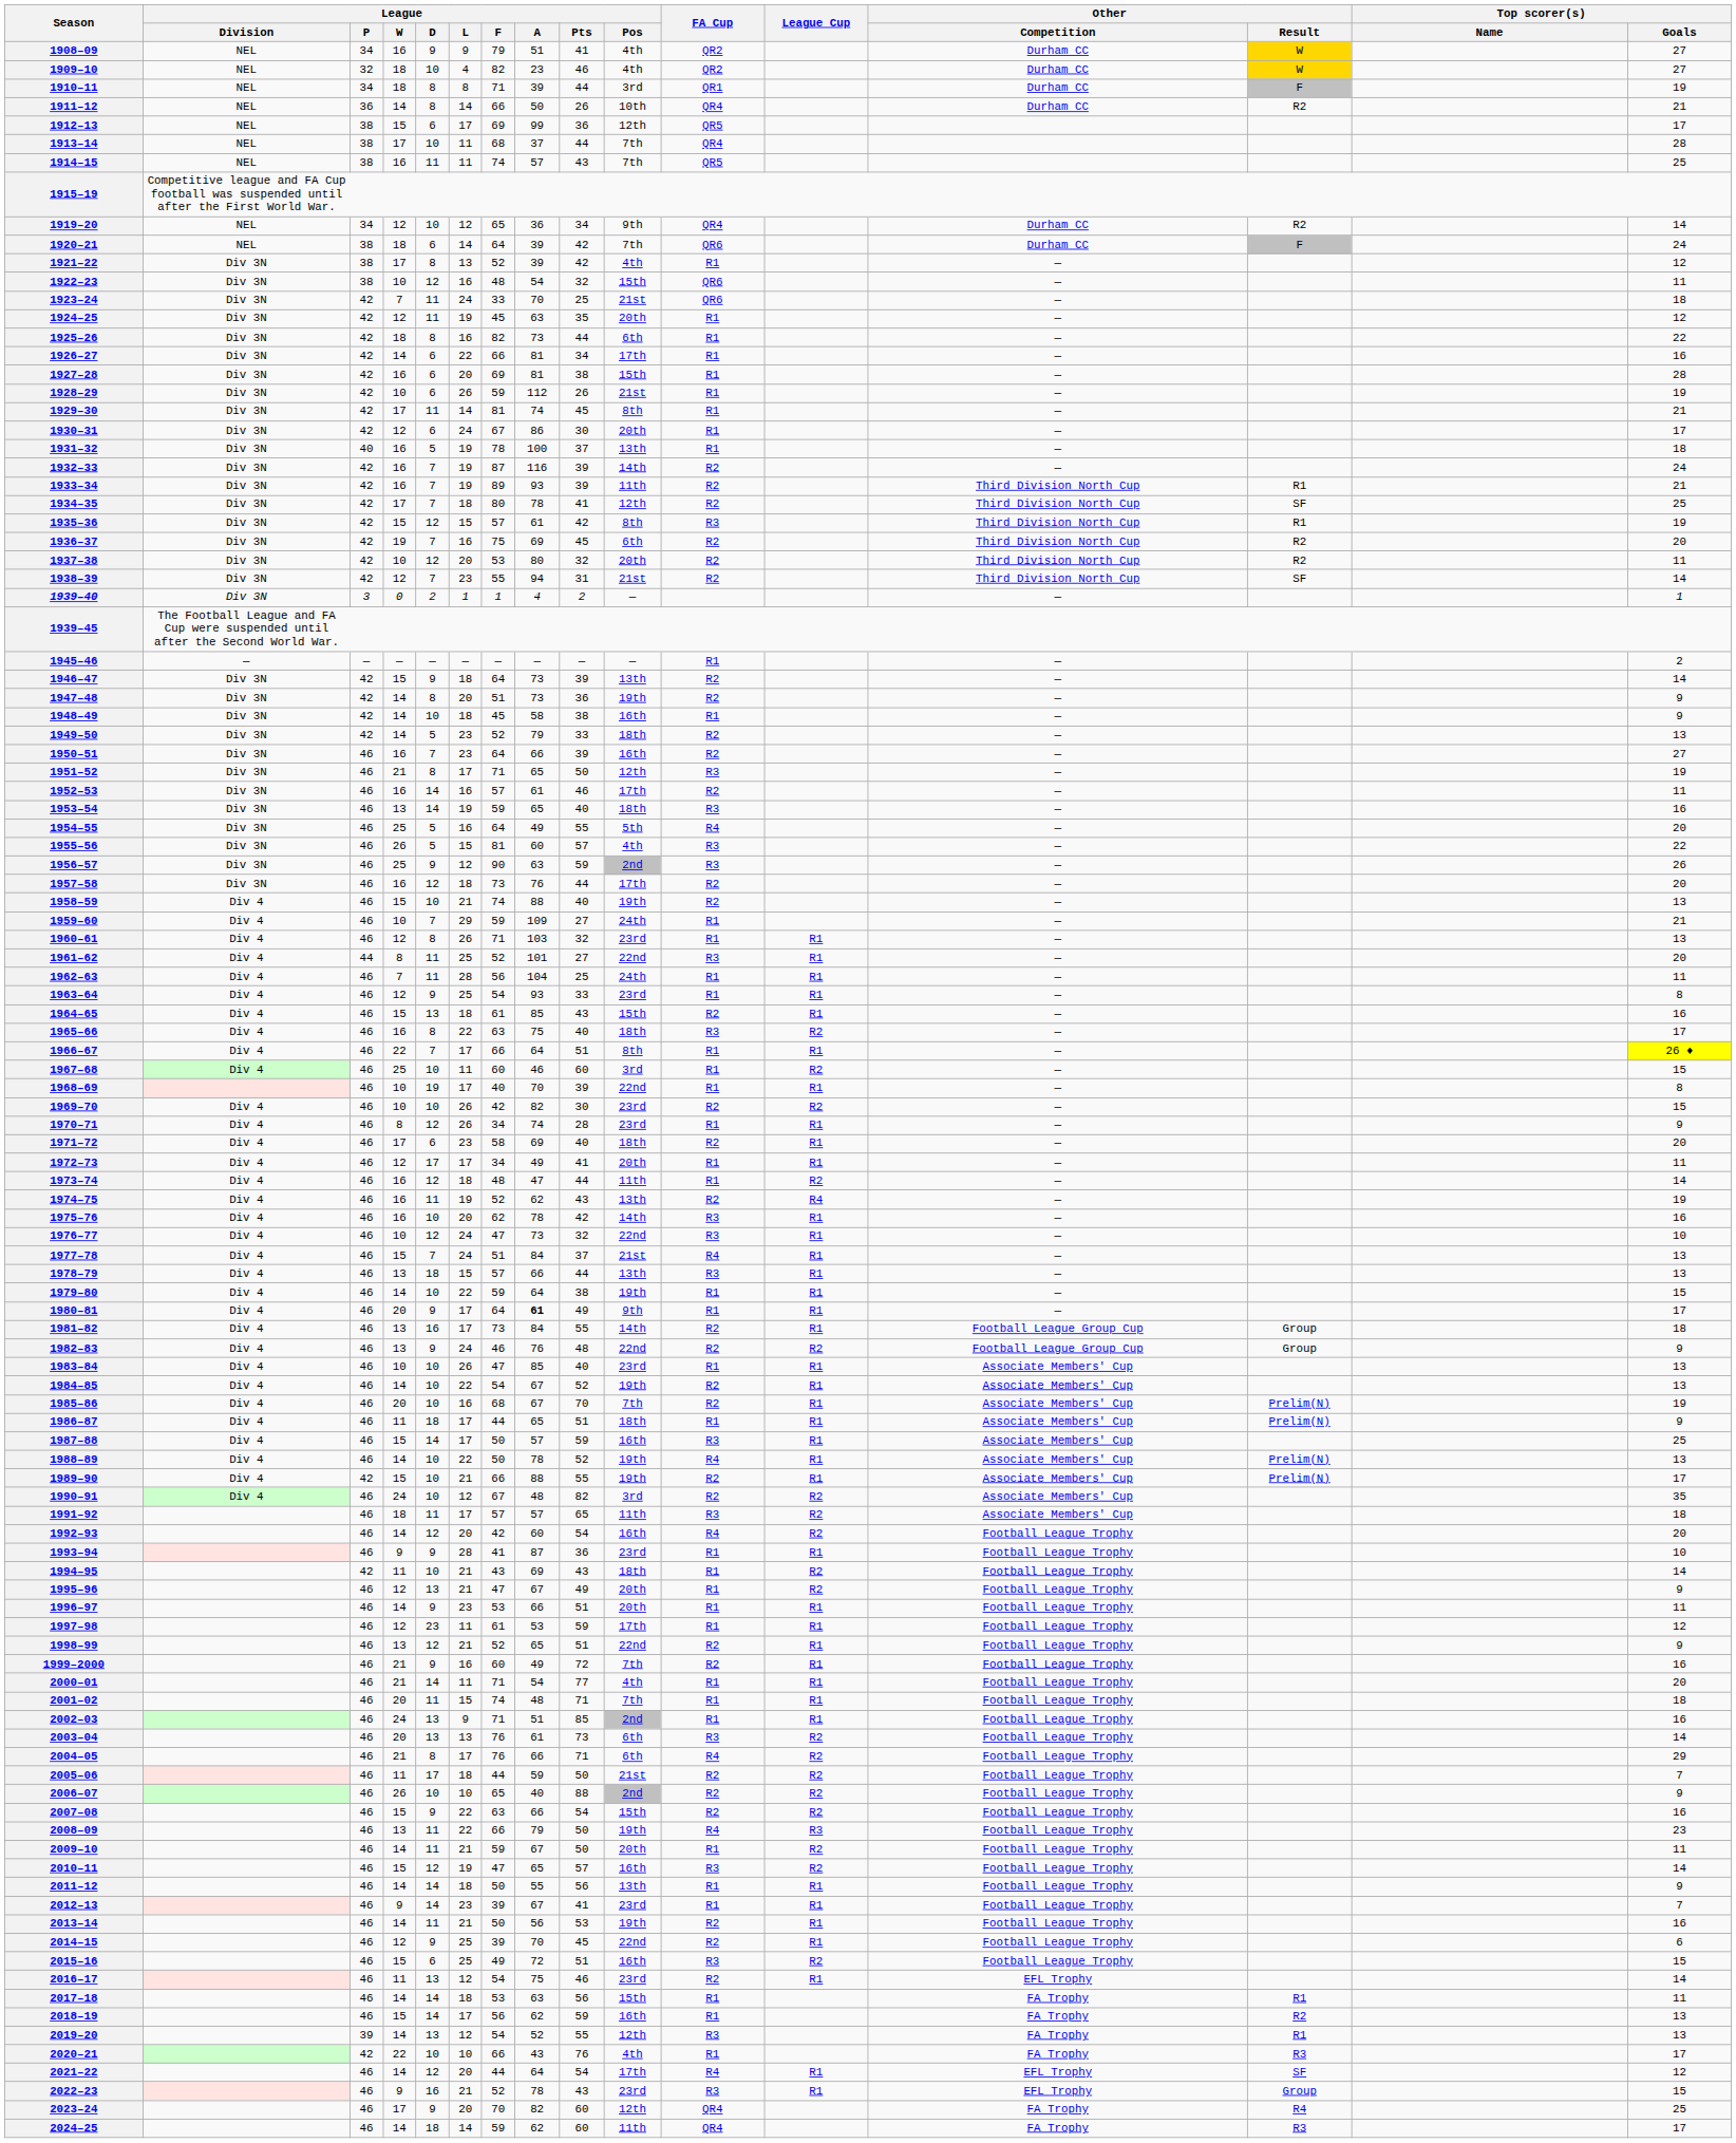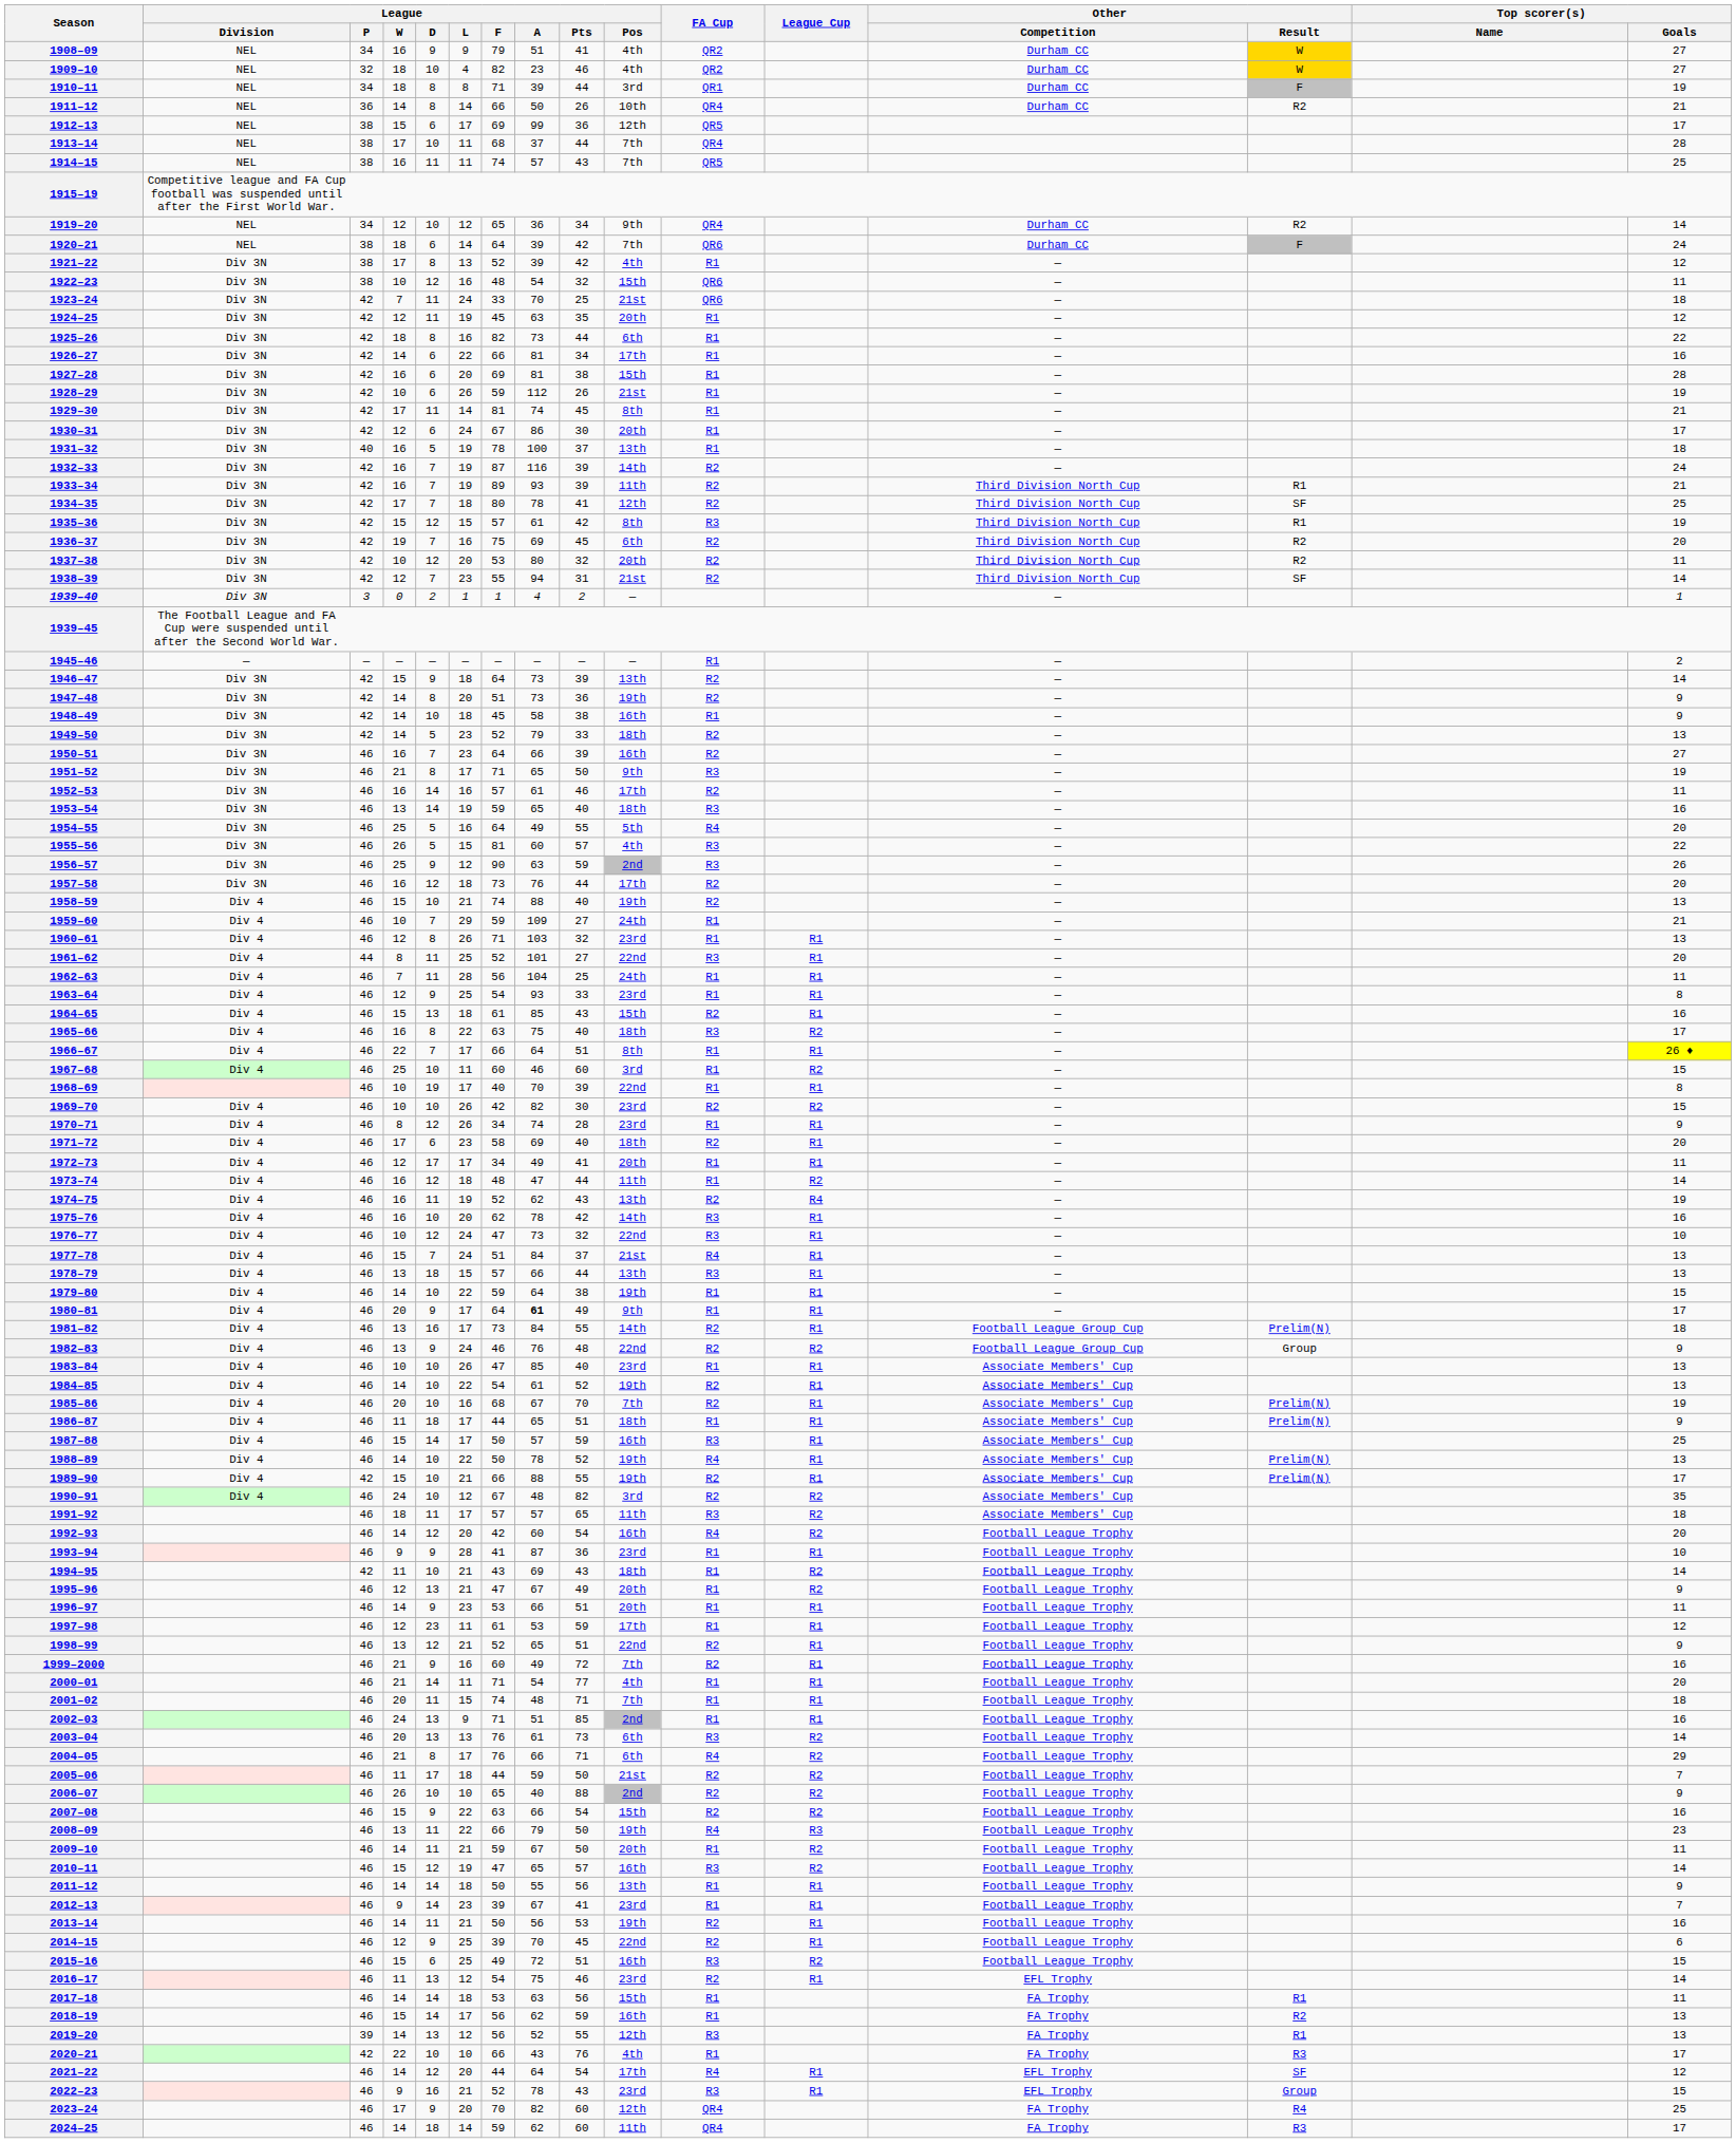1951–52 | League / Pos: 12th -> 9th
1981–82 | Other / Result: Group -> Prelim(N)
1984–85 | League / A: 67 -> 61
2019–20 | League / F: 54 -> 56
